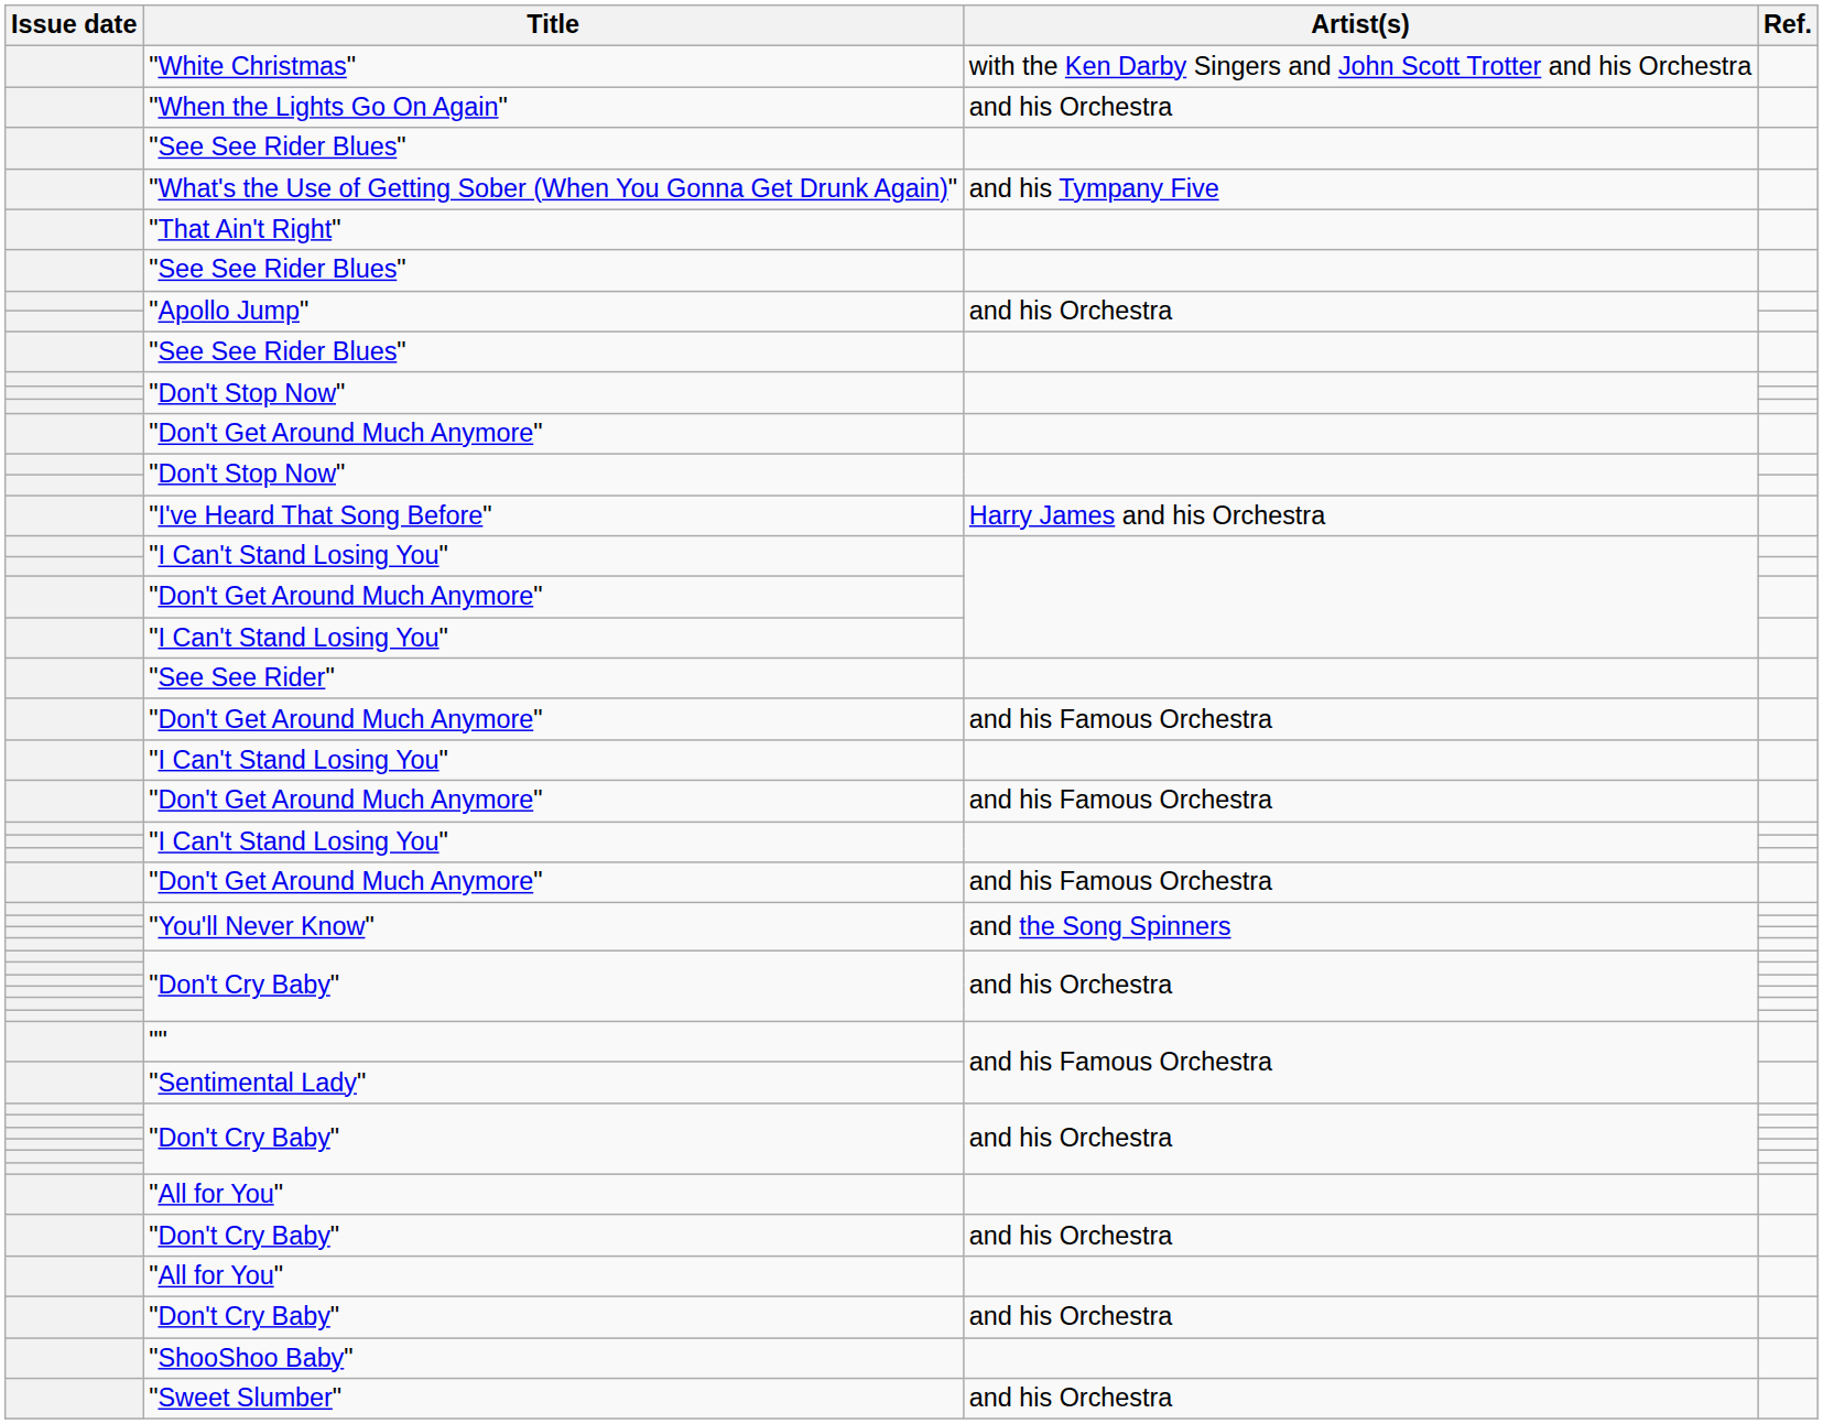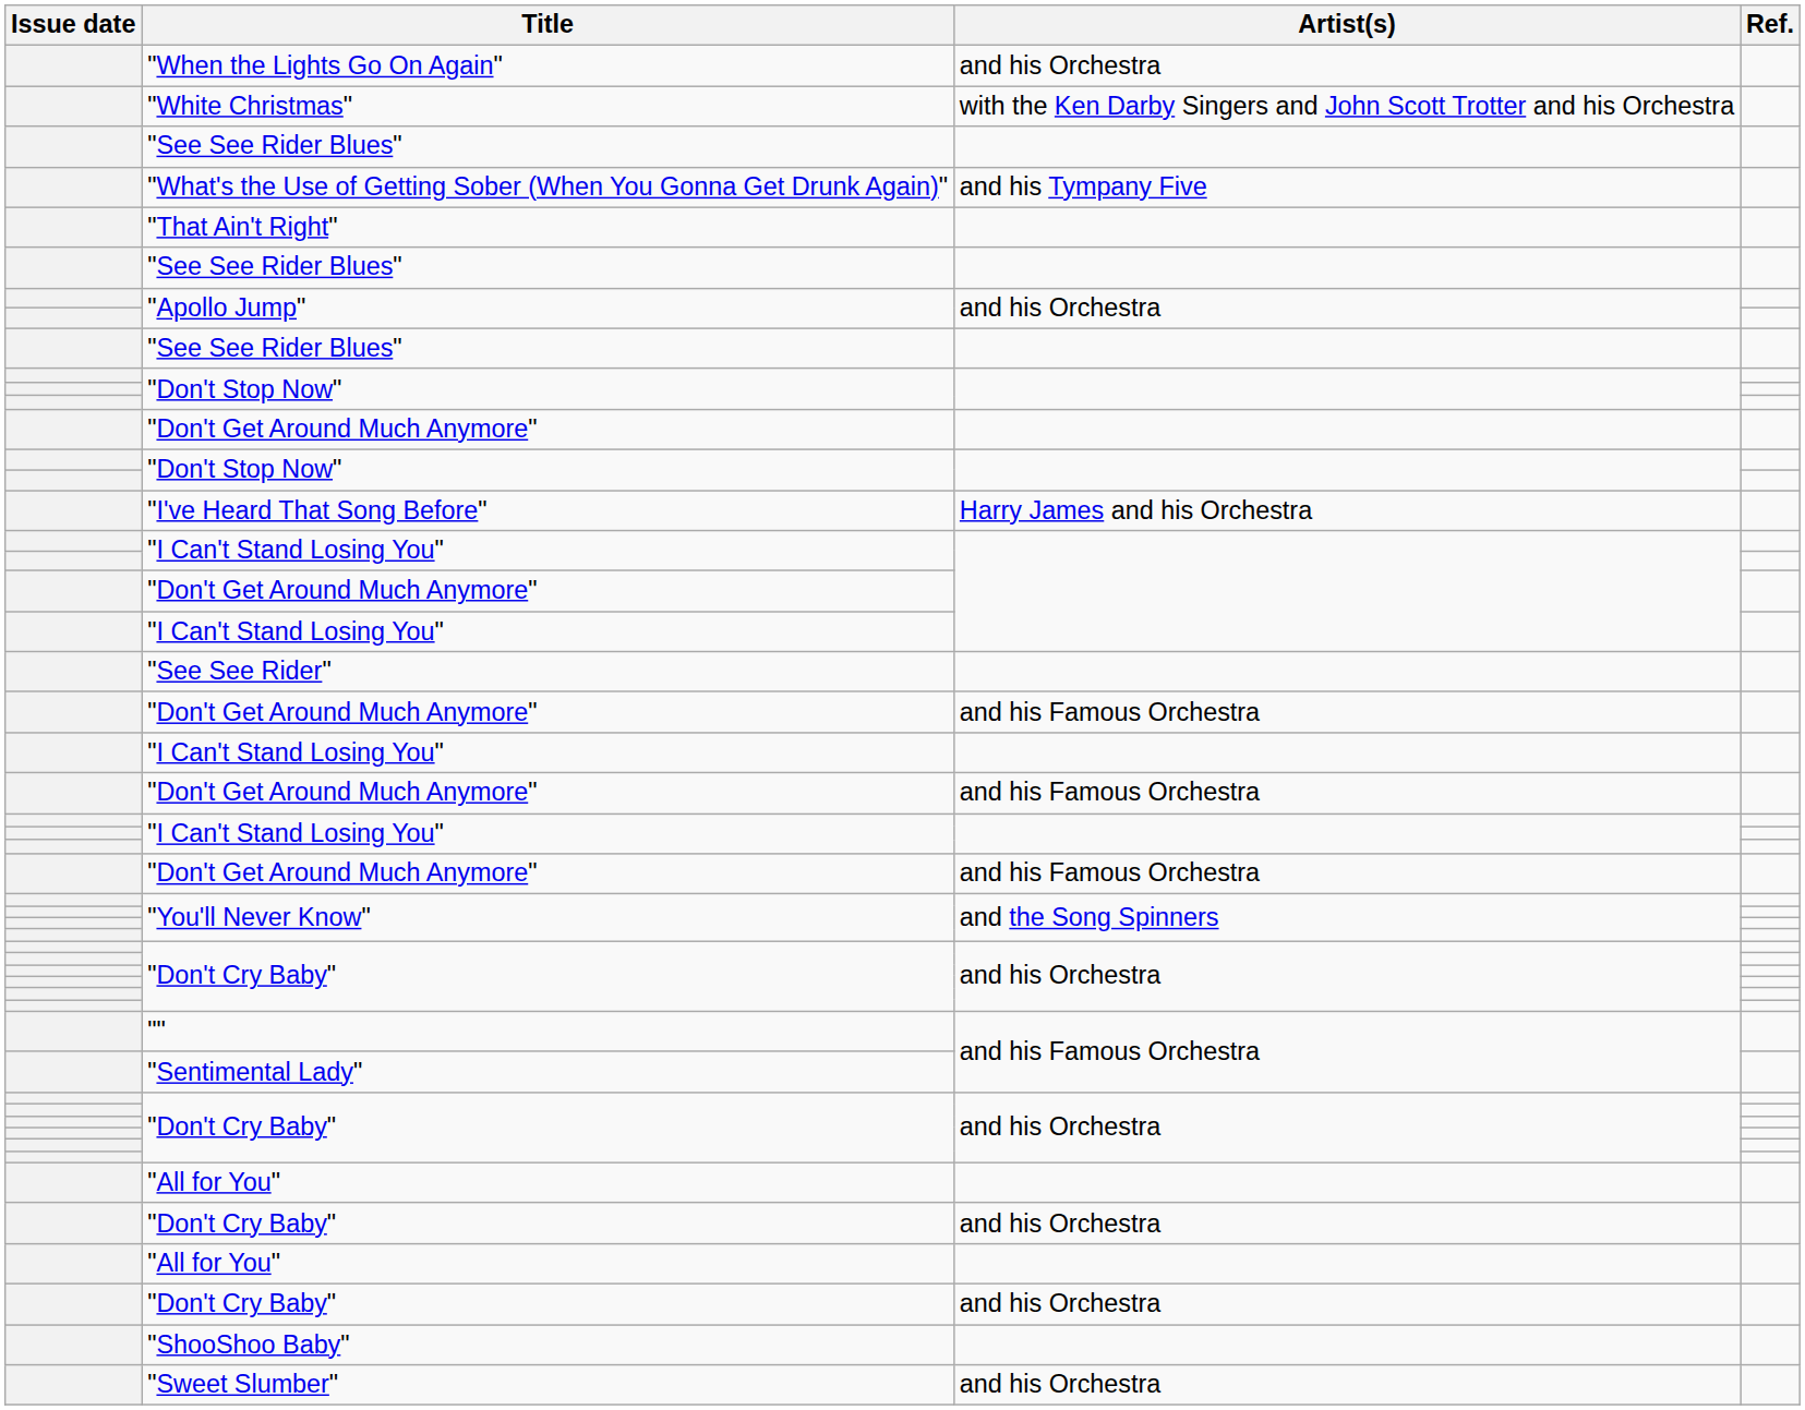rows swapped: "White Christmas" <-> "When the Lights Go On Again"
